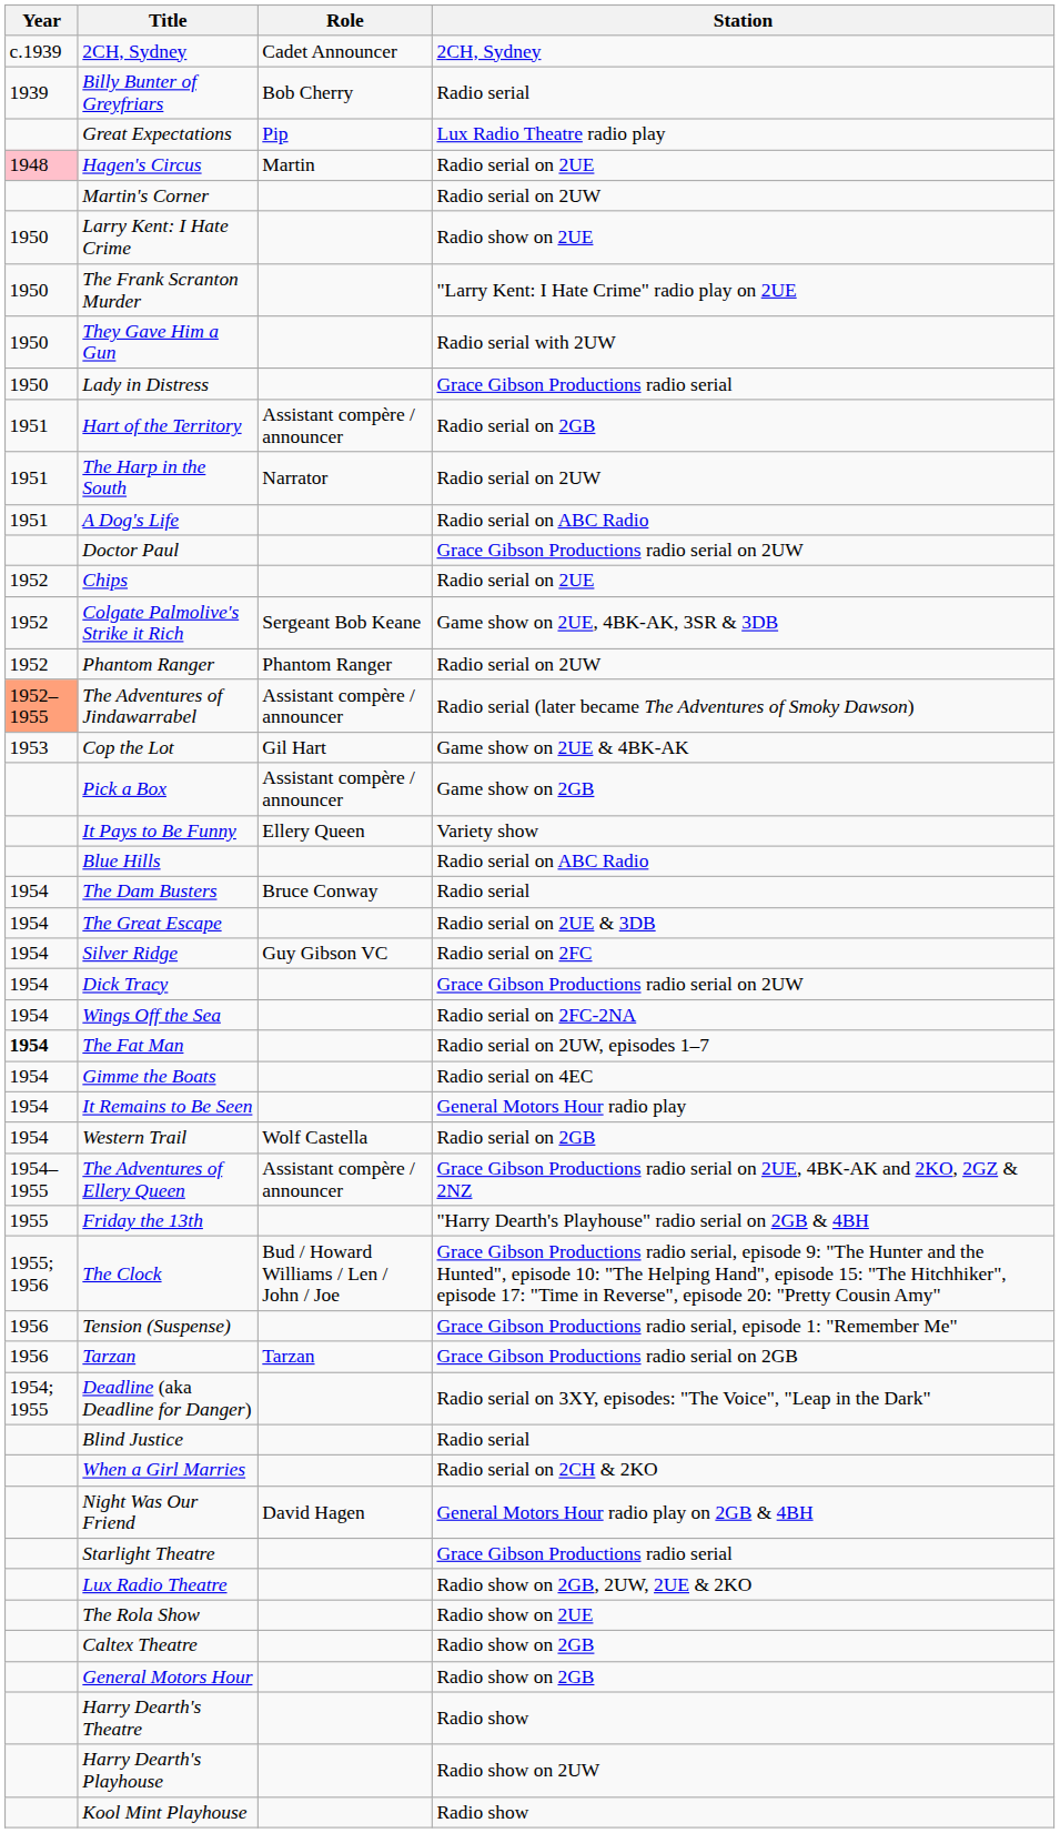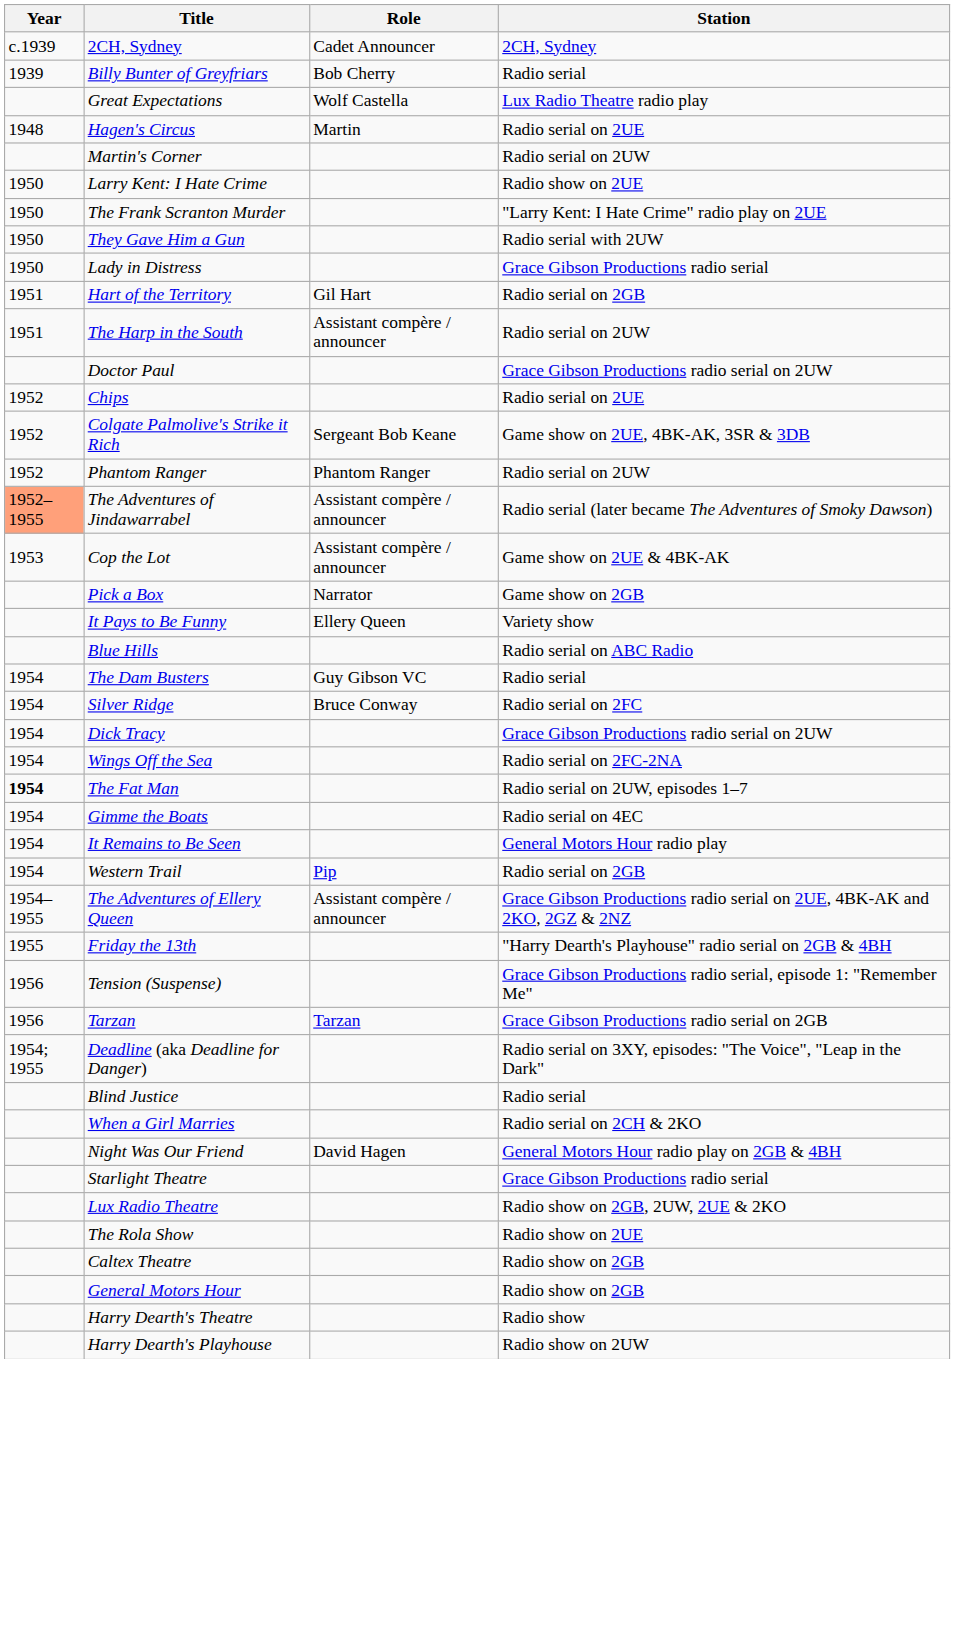Great Expectations | Role: Pip -> Wolf Castella
Hagen's Circus | Year: pink background -> no background
Hart of the Territory | Role: Assistant compère / announcer -> Gil Hart
The Harp in the South | Role: Narrator -> Assistant compère / announcer
- row: 1951 | A Dog's Life | Radio serial on ABC Radio
Cop the Lot | Role: Gil Hart -> Assistant compère / announcer
Pick a Box | Role: Assistant compère / announcer -> Narrator
The Dam Busters | Role: Bruce Conway -> Guy Gibson VC
- row: 1954 | The Great Escape | Radio serial on 2UE & 3DB
Silver Ridge | Role: Guy Gibson VC -> Bruce Conway
Western Trail | Role: Wolf Castella -> Pip
- row: 1955; 1956 | The Clock | Bud / Howard Williams / Len / John / Joe | Grace Gibson Productions radio serial, episode 9: "The Hunter and the Hunted", episode 10: "The Helping Hand", episode 15: "The Hitchhiker", episode 17: "Time in Reverse", episode 20: "Pretty Cousin Amy"
- row: Kool Mint Playhouse | Radio show
